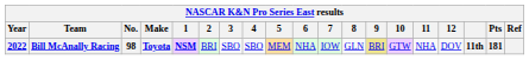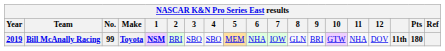Bill McAnally Racing | Year: 2022 -> 2019
Bill McAnally Racing | No.: 98 -> 99
Bill McAnally Racing | 9: khaki background -> no background
Bill McAnally Racing | Pts: 181 -> 180
